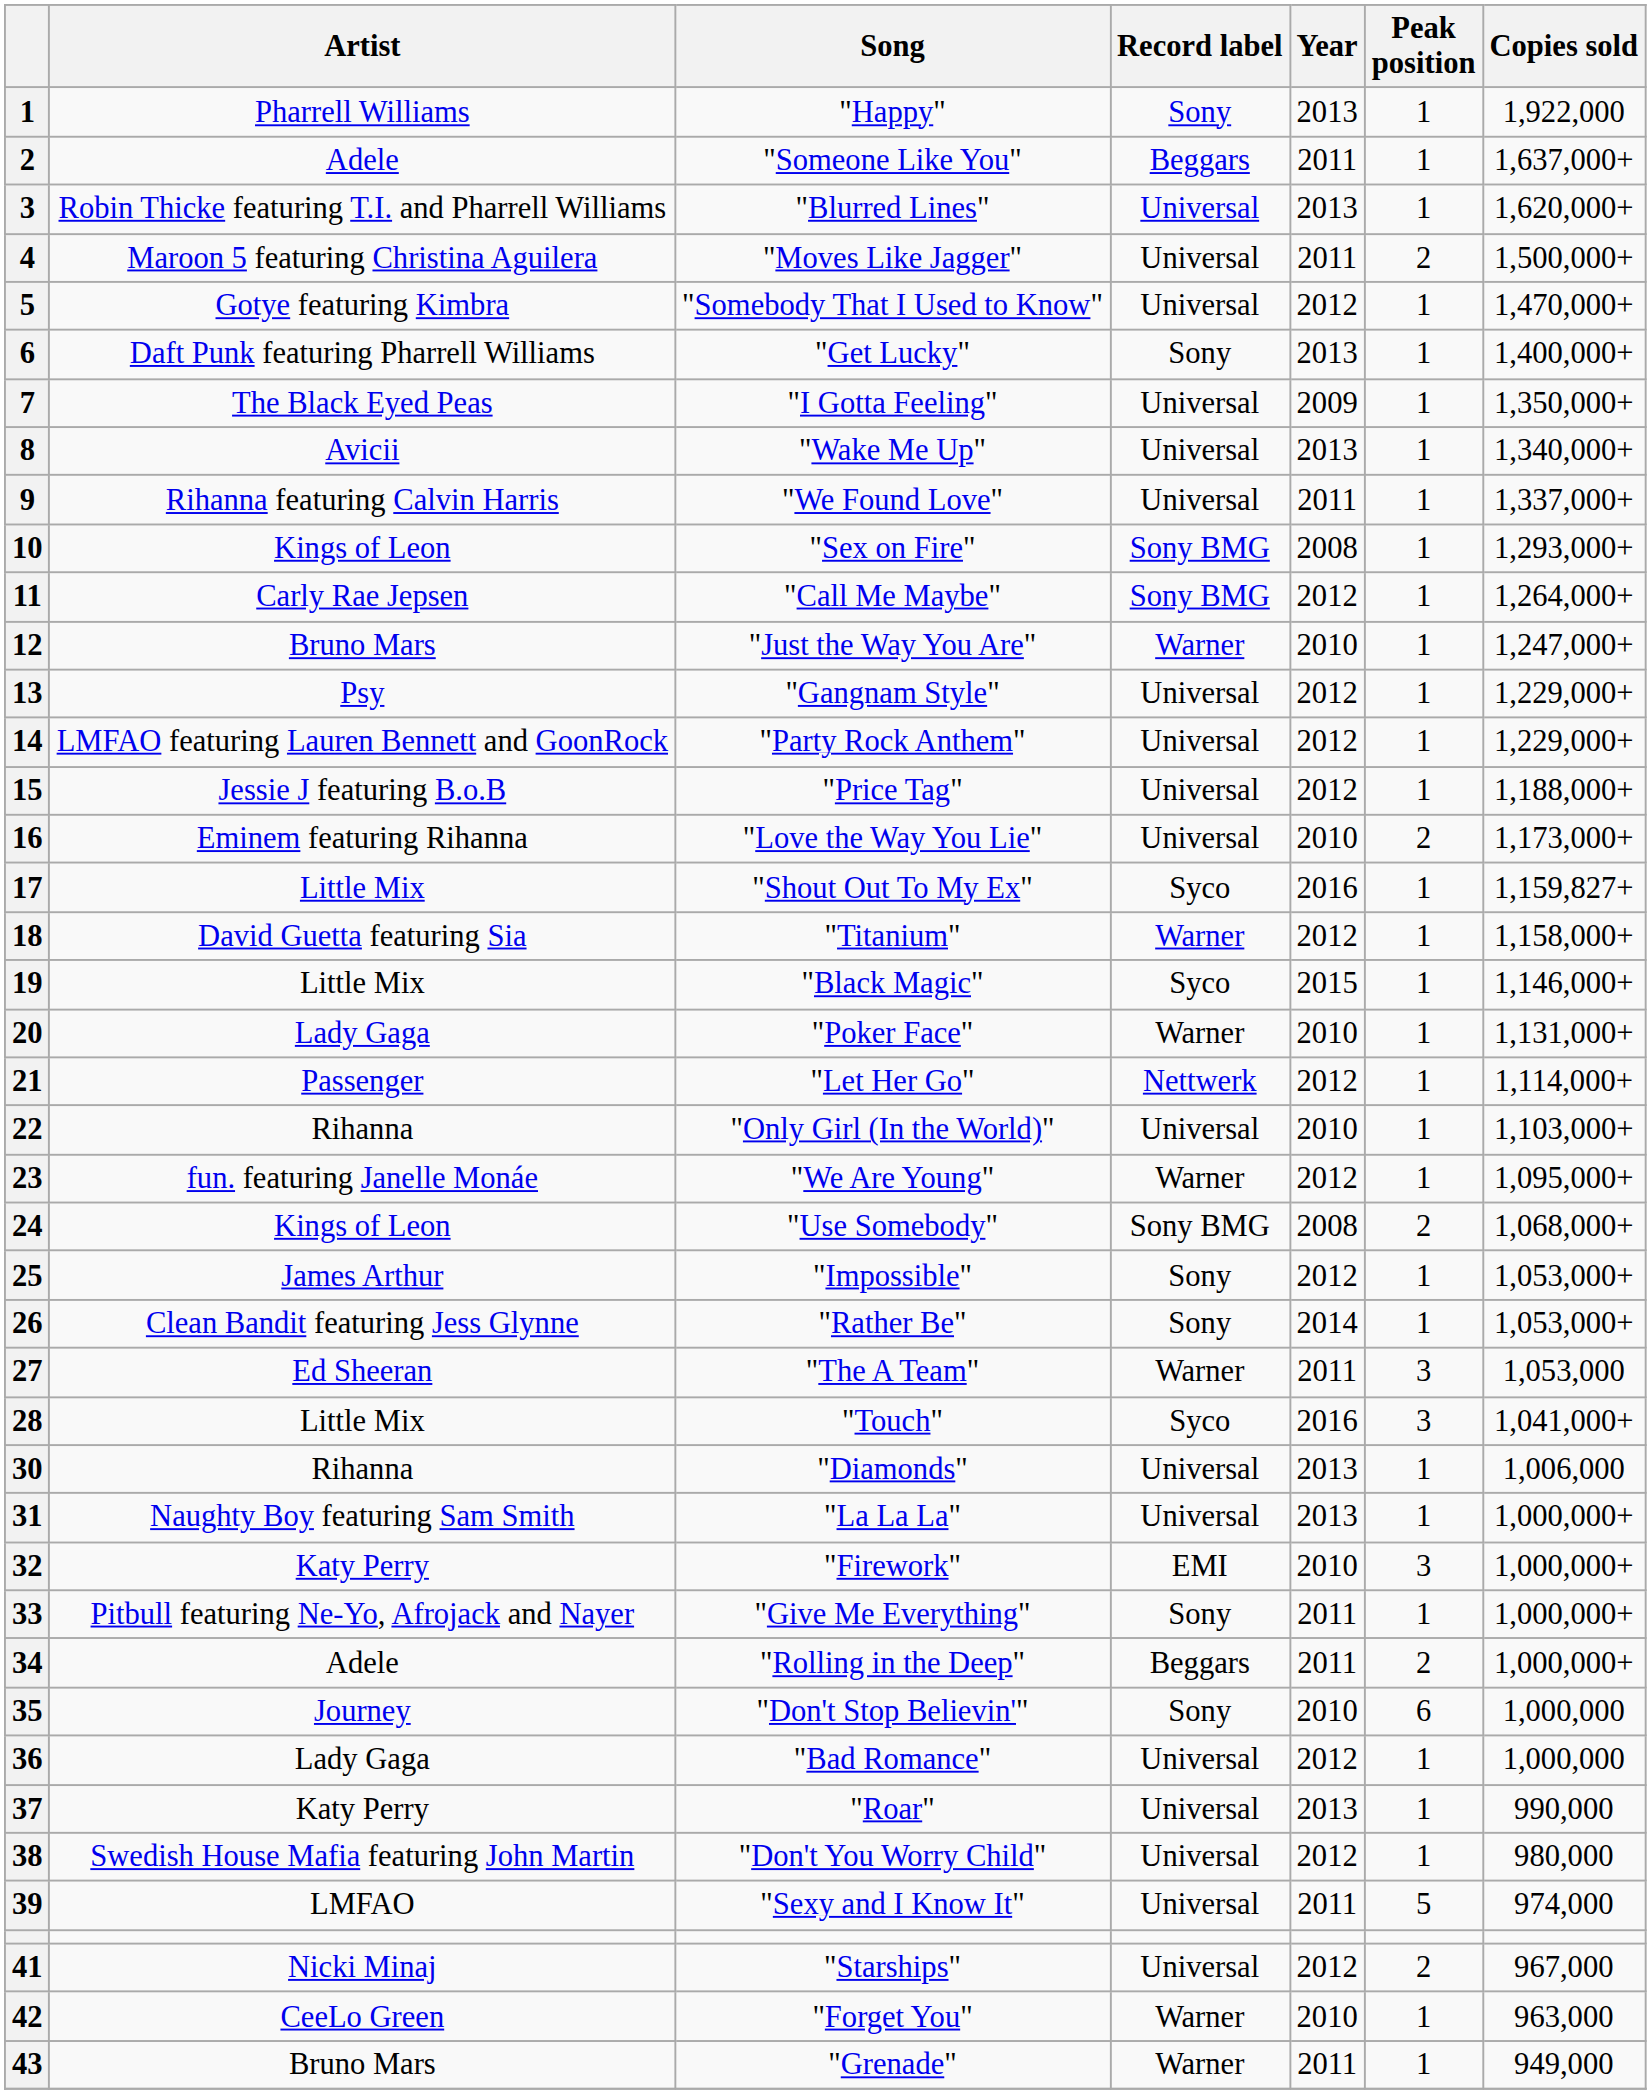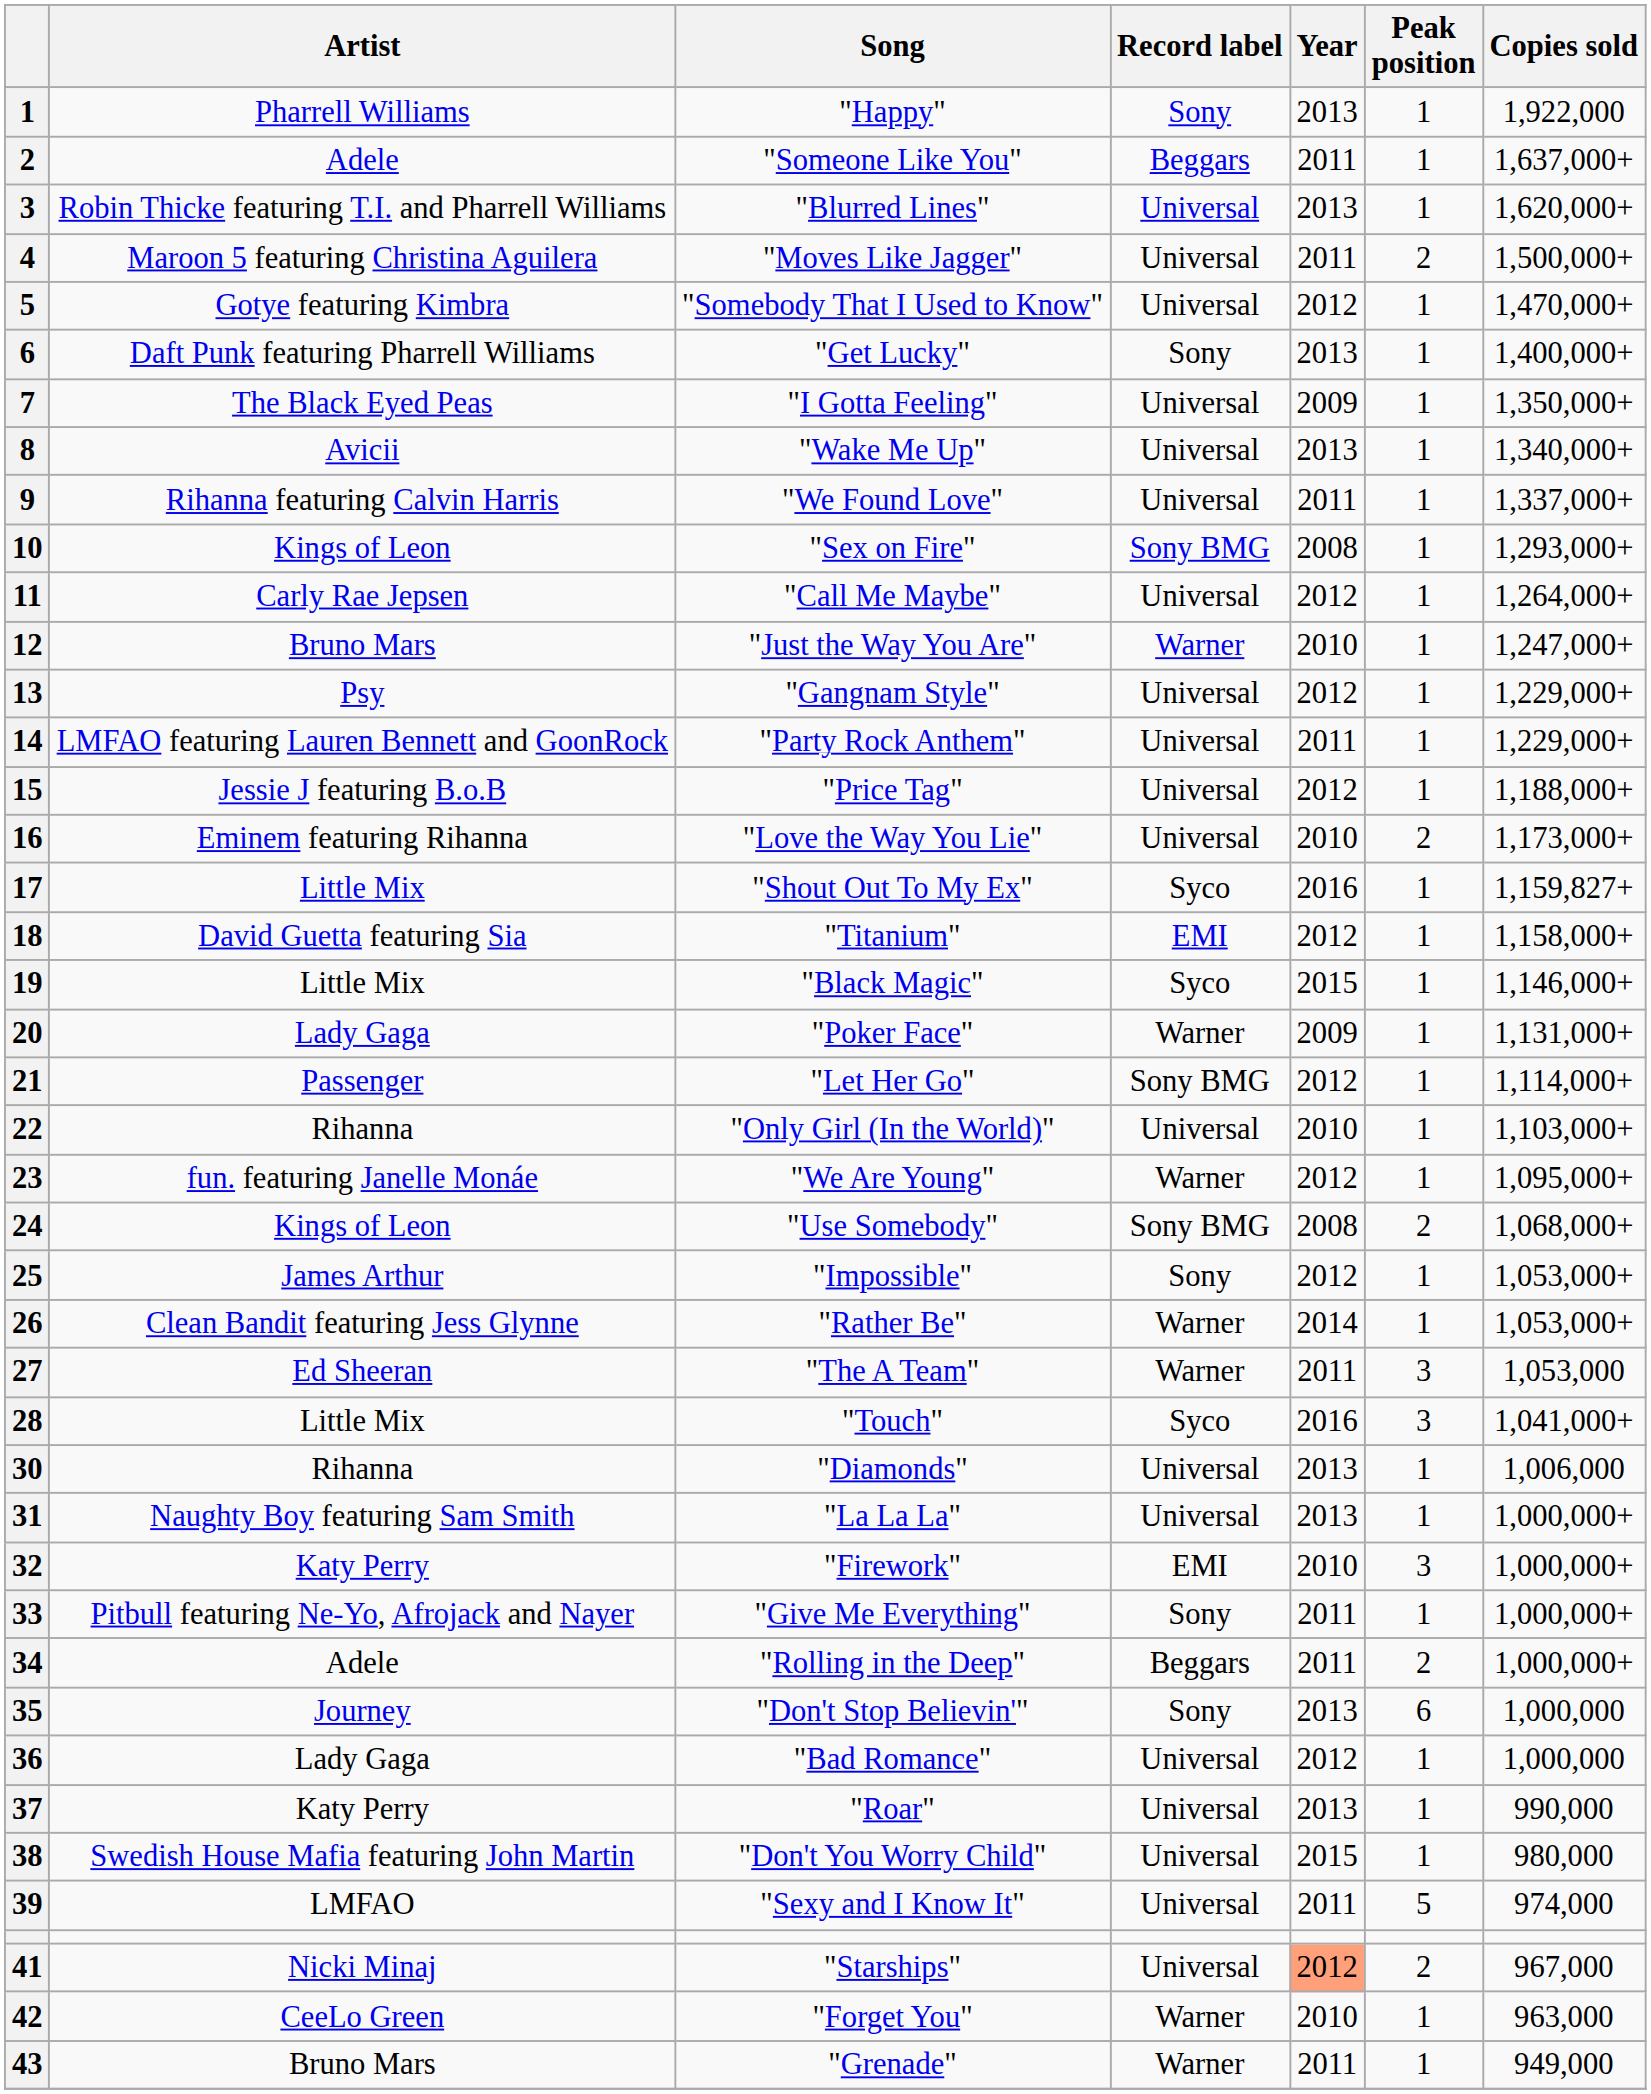"Call Me Maybe" | Record label: Sony BMG -> Universal
"Party Rock Anthem" | Year: 2012 -> 2011
"Titanium" | Record label: Warner -> EMI
"Poker Face" | Year: 2010 -> 2009
"Let Her Go" | Record label: Nettwerk -> Sony BMG
"Rather Be" | Record label: Sony -> Warner
"Don't Stop Believin'" | Year: 2010 -> 2013
"Don't You Worry Child" | Year: 2012 -> 2015
"Starships" | Year: no background -> lightsalmon background
